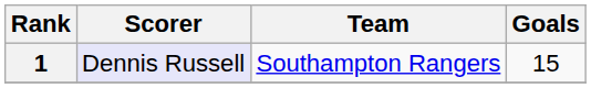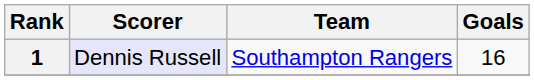1 | Goals: 15 -> 16
